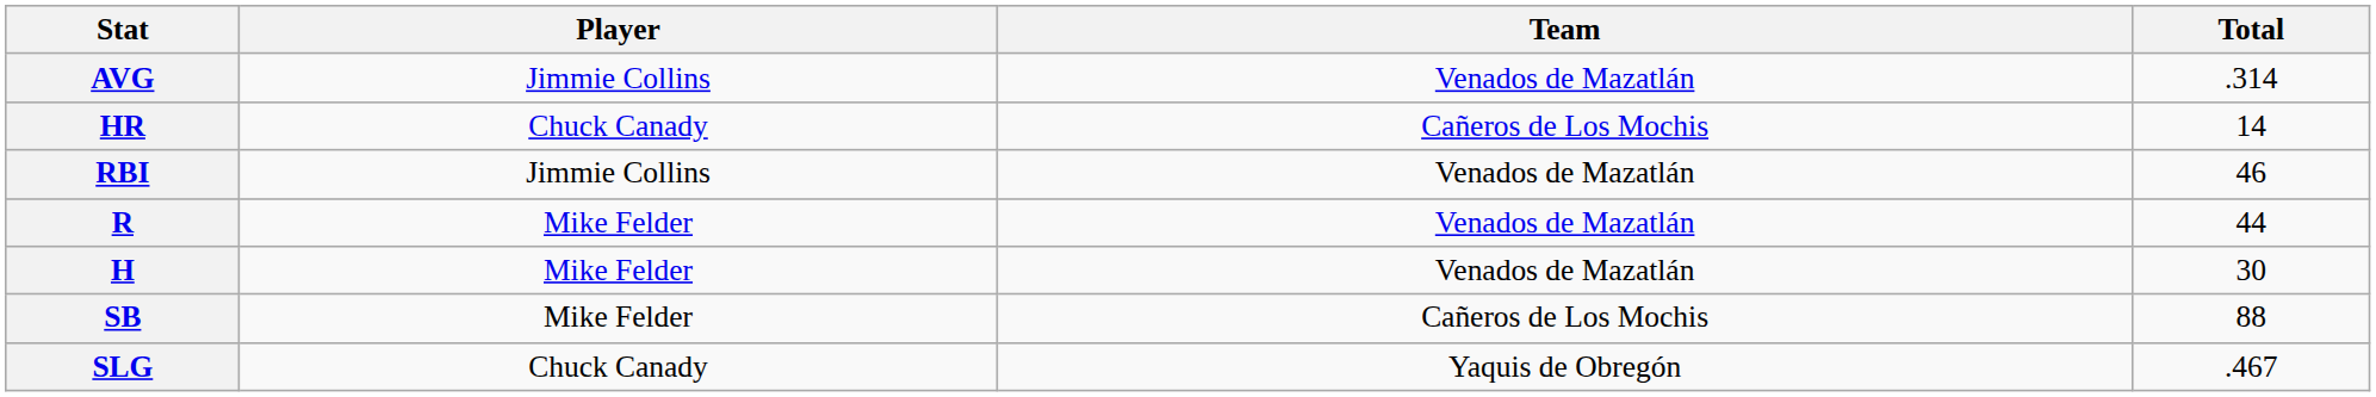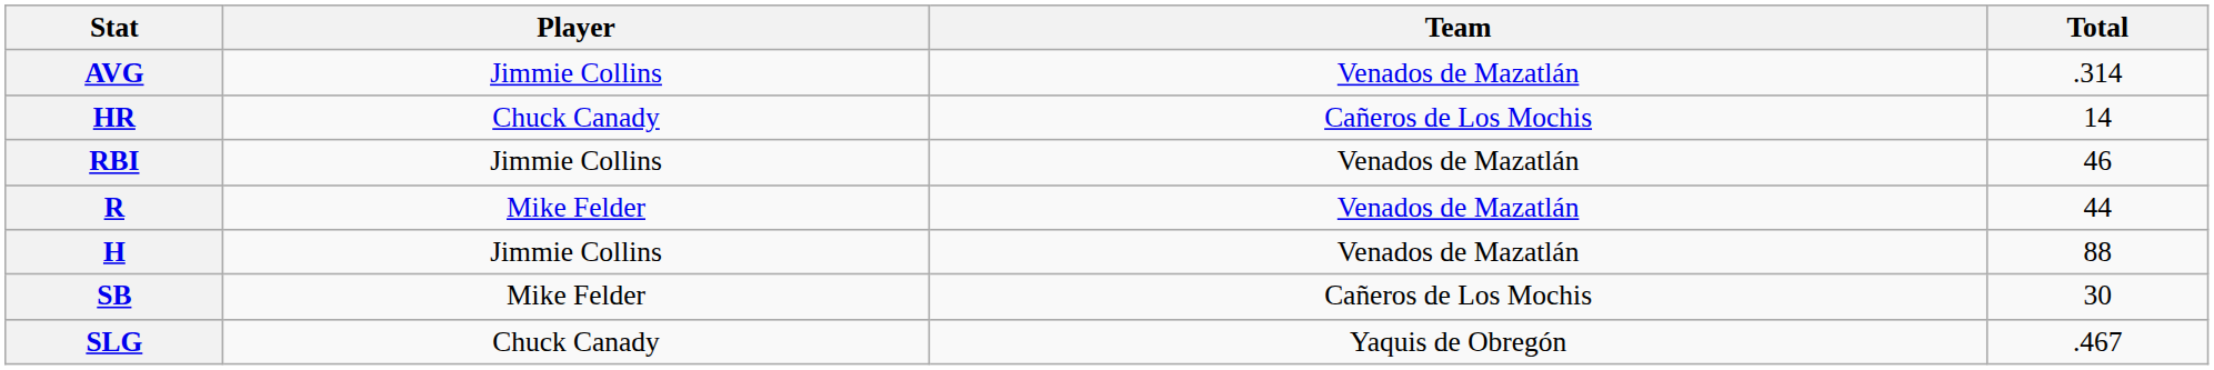H | Player: Mike Felder -> Jimmie Collins
H | Total: 30 -> 88
SB | Total: 88 -> 30
